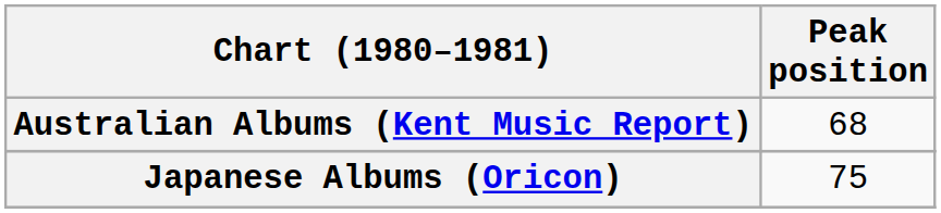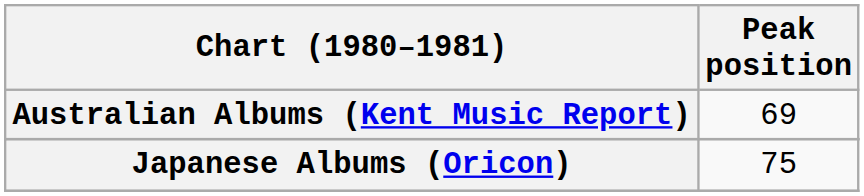Australian Albums (Kent Music Report) | Peak position: 68 -> 69
